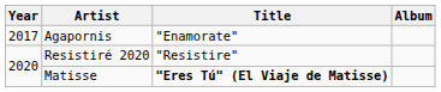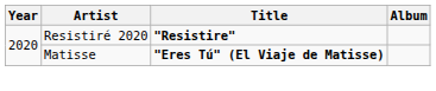- row: 2017 | Agapornis | "Enamorate"
Resistiré 2020 | Title: normal -> bold
